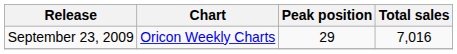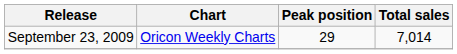September 23, 2009 | Total sales: 7,016 -> 7,014
